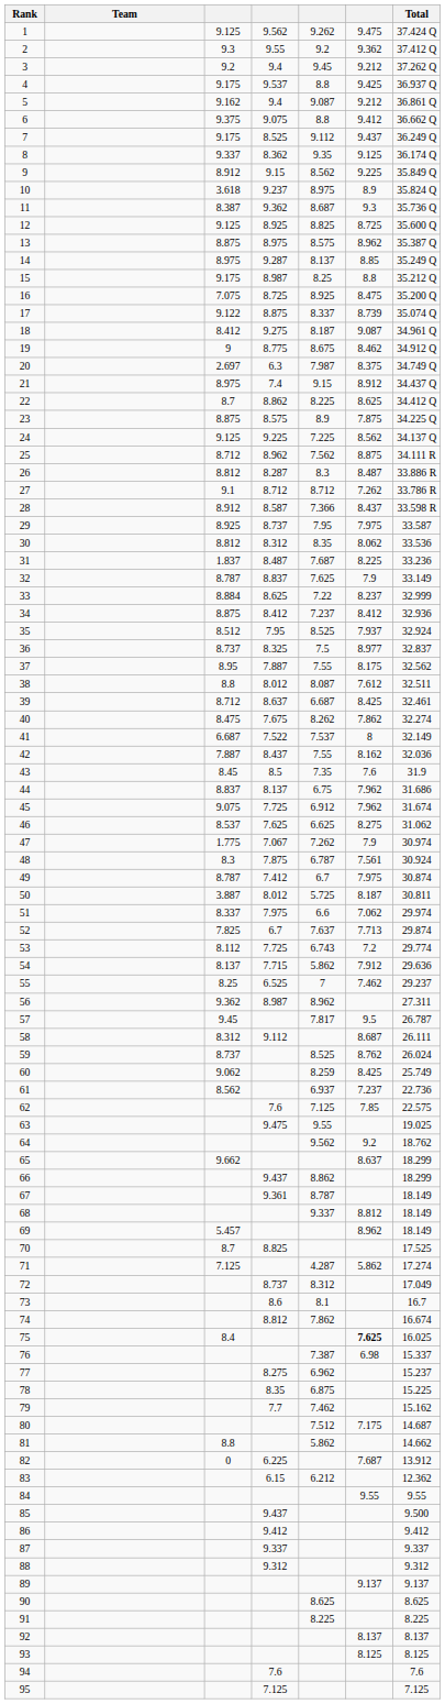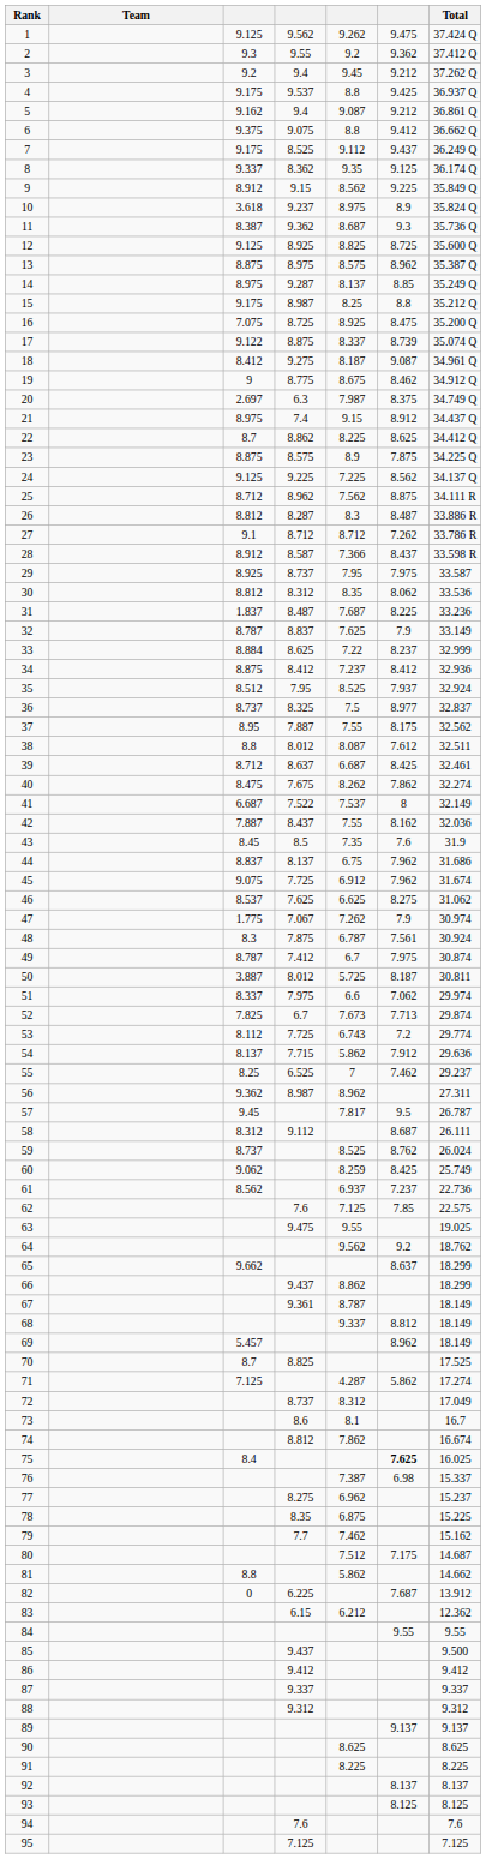52 | column 5: 7.637 -> 7.673
